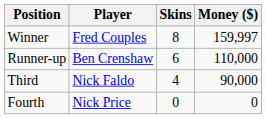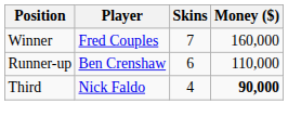Winner | Skins: 8 -> 7
Winner | Money ($): 159,997 -> 160,000
Third | Money ($): normal -> bold
- row: Fourth | Nick Price | 0 | 0
